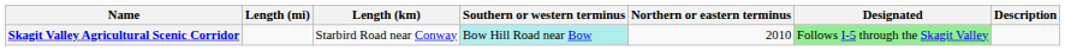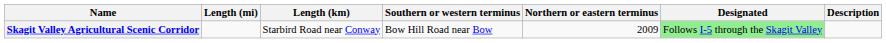Skagit Valley Agricultural Scenic Corridor | Southern or western terminus: paleturquoise background -> no background
Skagit Valley Agricultural Scenic Corridor | Northern or eastern terminus: 2010 -> 2009
